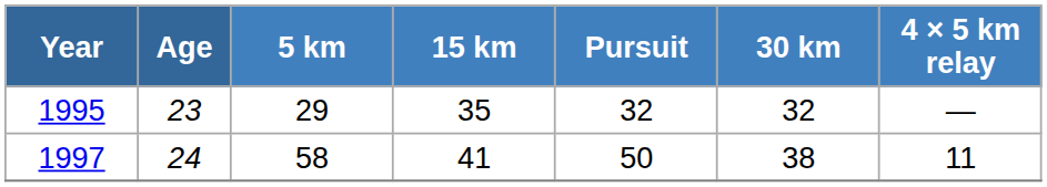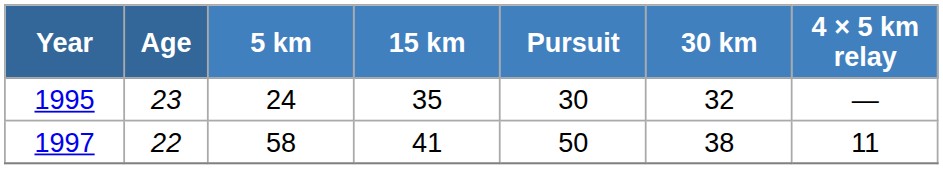1995 | 5 km: 29 -> 24
1995 | Pursuit: 32 -> 30
1997 | Age: 24 -> 22
